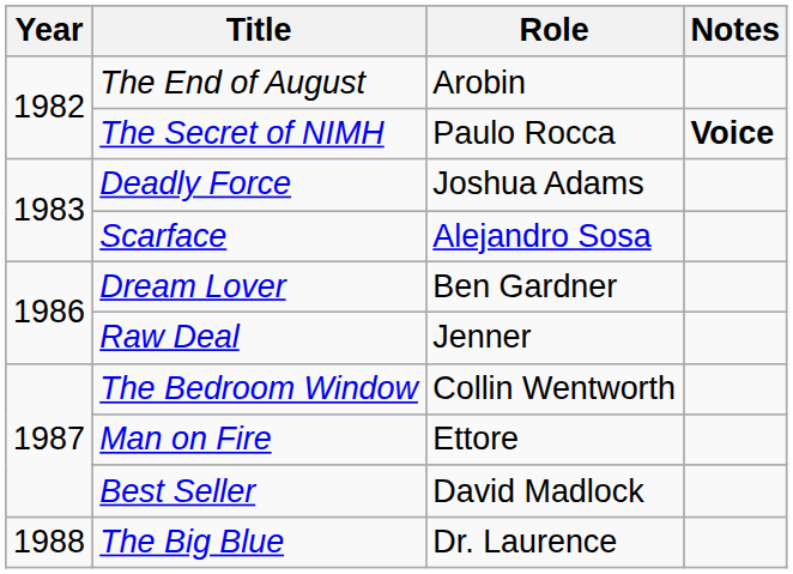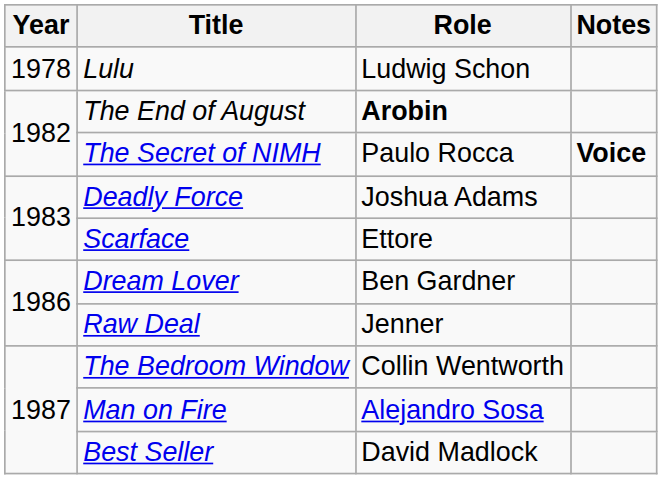+ row: 1978 | Lulu | Ludwig Schon
The End of August | Role: normal -> bold
Scarface | Role: Alejandro Sosa -> Ettore
Man on Fire | Role: Ettore -> Alejandro Sosa
- row: 1988 | The Big Blue | Dr. Laurence
